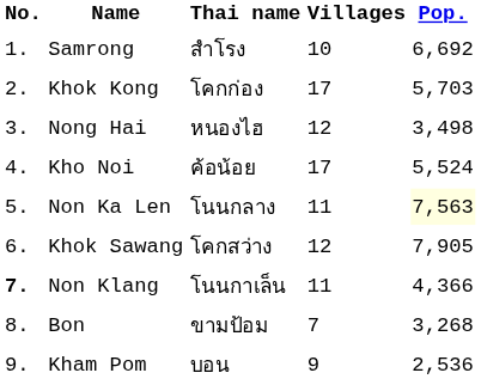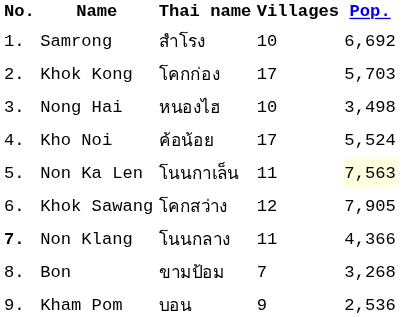Nong Hai | Villages: 12 -> 10
Non Ka Len | Thai name: โนนกลาง -> โนนกาเล็น
Non Klang | Thai name: โนนกาเล็น -> โนนกลาง
